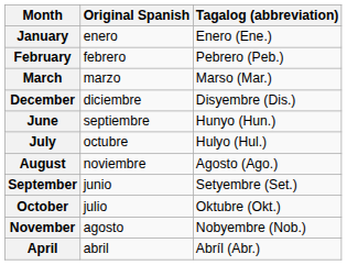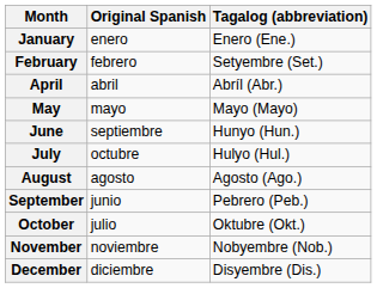February | Tagalog (abbreviation): Pebrero (Peb.) -> Setyembre (Set.)
- row: March | marzo | Marso (Mar.)
rows swapped: April <-> December
+ row: May | mayo | Mayo (Mayo)
August | Original Spanish: noviembre -> agosto
September | Tagalog (abbreviation): Setyembre (Set.) -> Pebrero (Peb.)
November | Original Spanish: agosto -> noviembre
